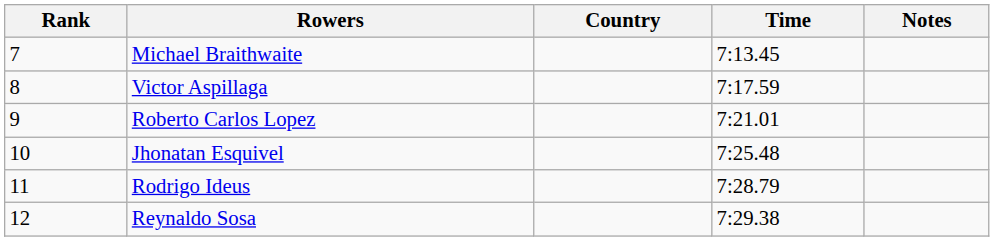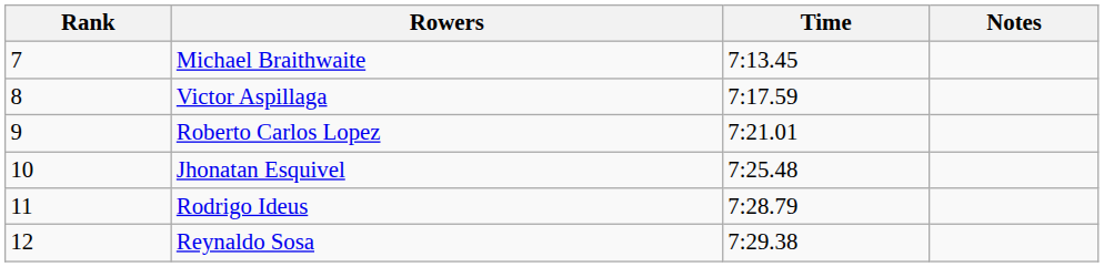- column: Country
